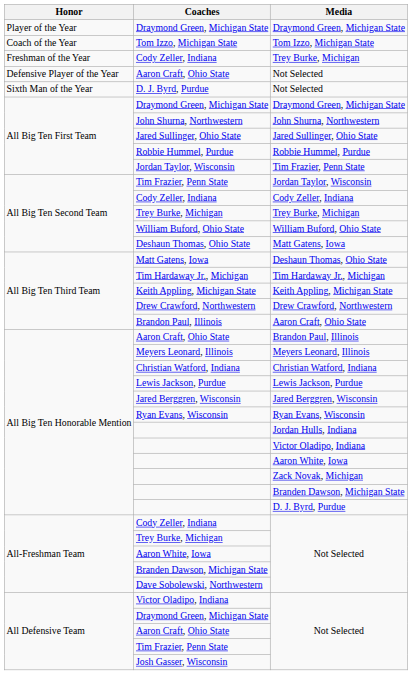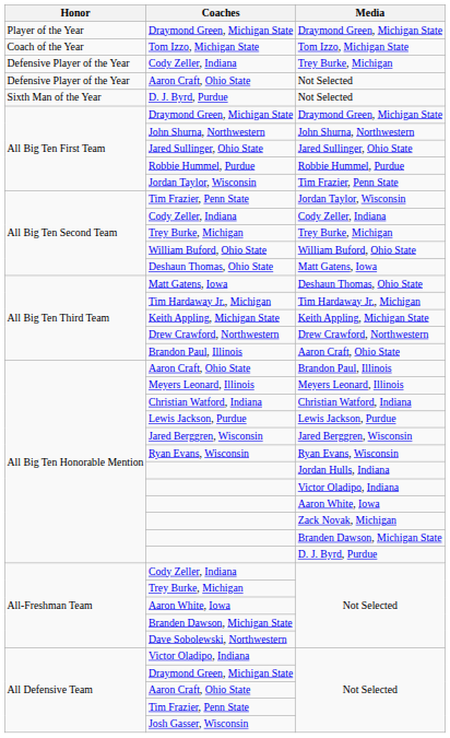Cody Zeller, Indiana / Trey Burke, Michigan | Honor: Freshman of the Year -> Defensive Player of the Year
